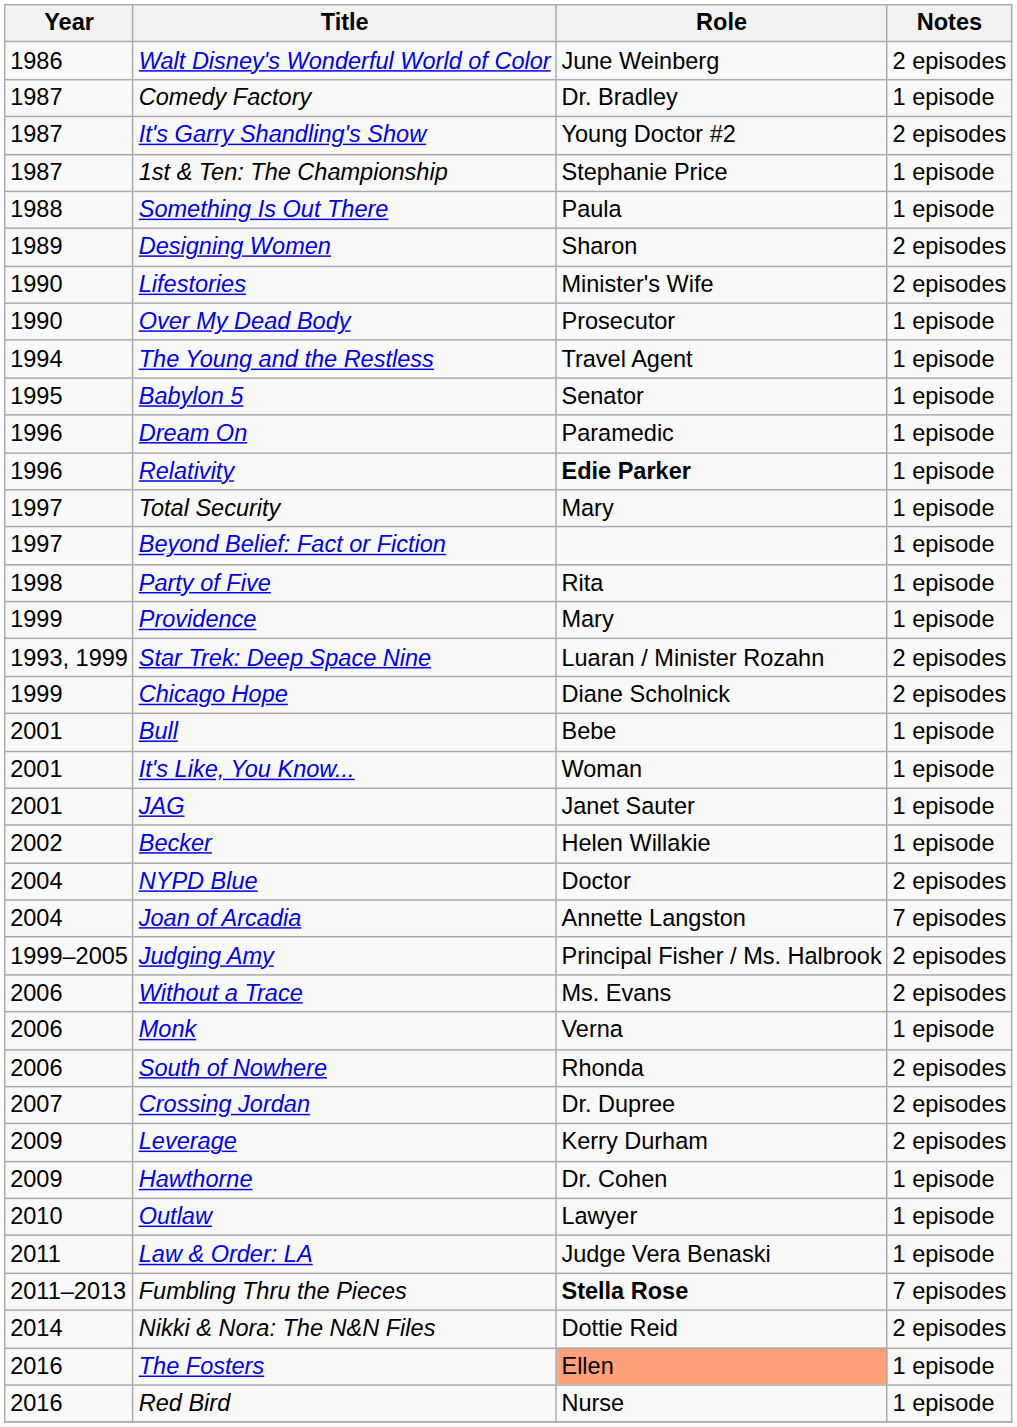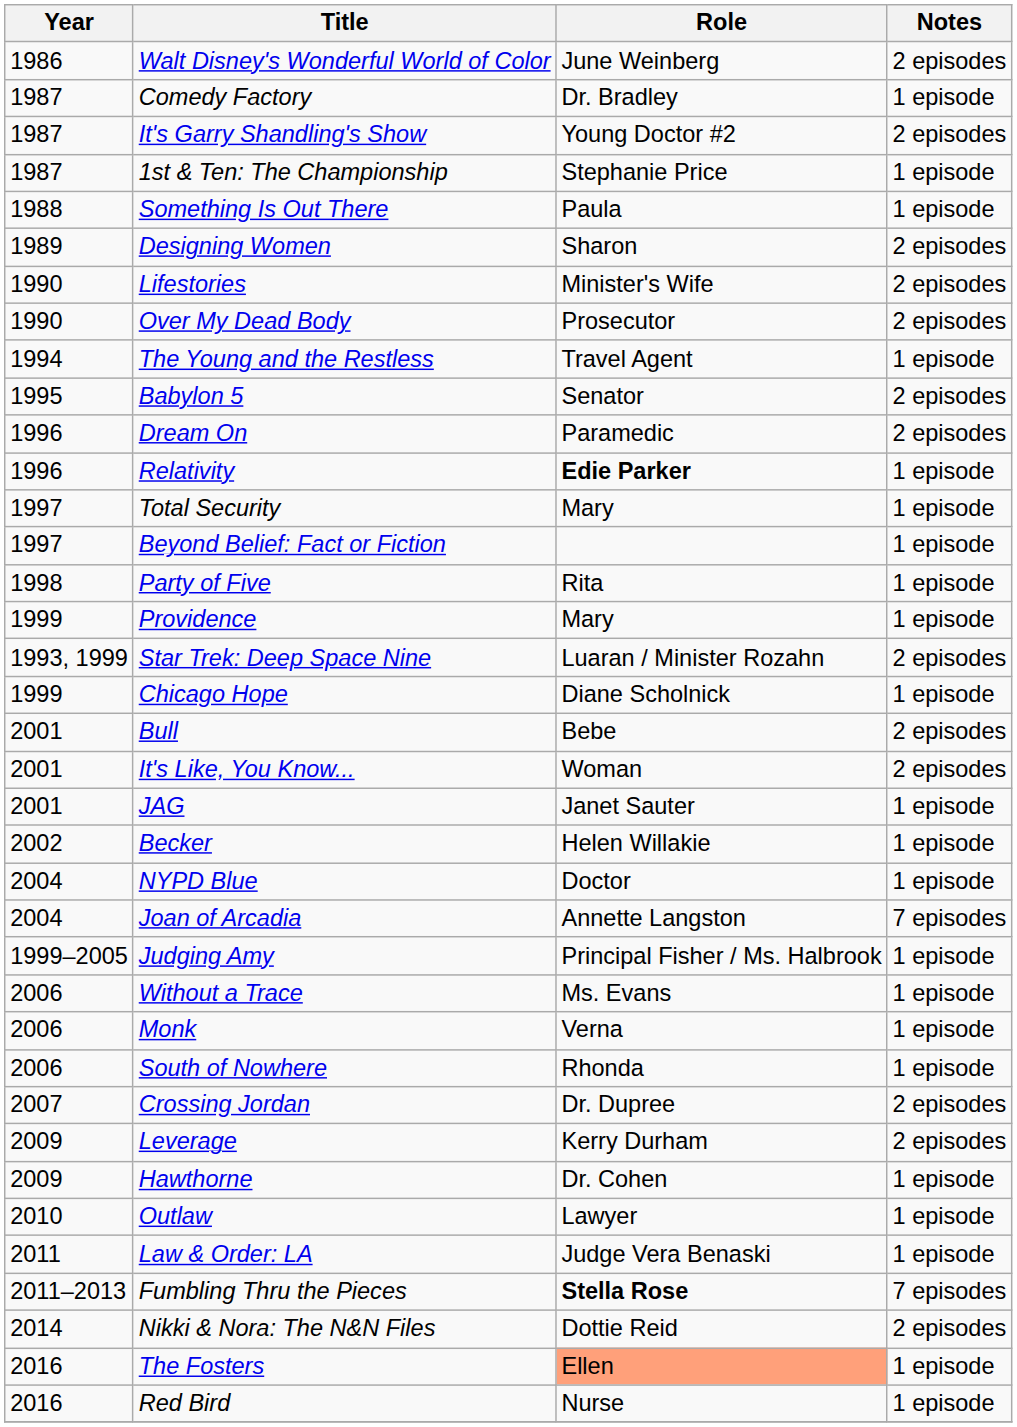Over My Dead Body | Notes: 1 episode -> 2 episodes
Babylon 5 | Notes: 1 episode -> 2 episodes
Dream On | Notes: 1 episode -> 2 episodes
Chicago Hope | Notes: 2 episodes -> 1 episode
Bull | Notes: 1 episode -> 2 episodes
It's Like, You Know... | Notes: 1 episode -> 2 episodes
NYPD Blue | Notes: 2 episodes -> 1 episode
Judging Amy | Notes: 2 episodes -> 1 episode
Without a Trace | Notes: 2 episodes -> 1 episode
South of Nowhere | Notes: 2 episodes -> 1 episode
